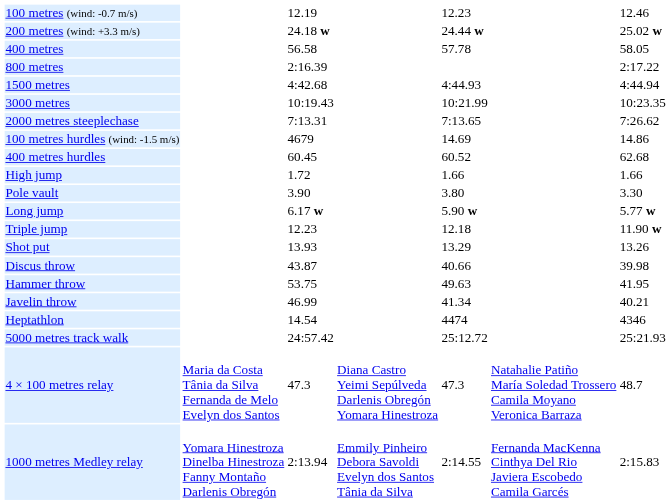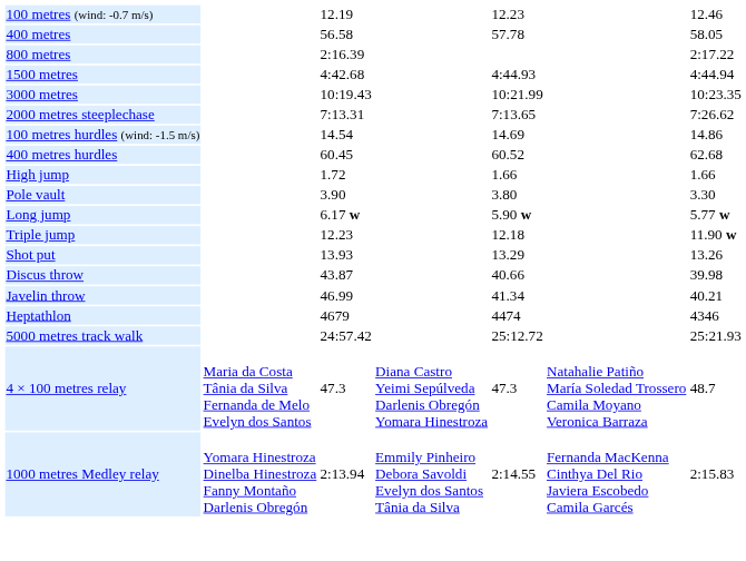- row: 200 metres (wind: +3.3 m/s) | 24.18 w | 24.44 w | 25.02 w
100 metres hurdles (wind: -1.5 m/s) | column 3: 4679 -> 14.54
- row: Hammer throw | 53.75 | 49.63 | 41.95
Heptathlon | column 3: 14.54 -> 4679
